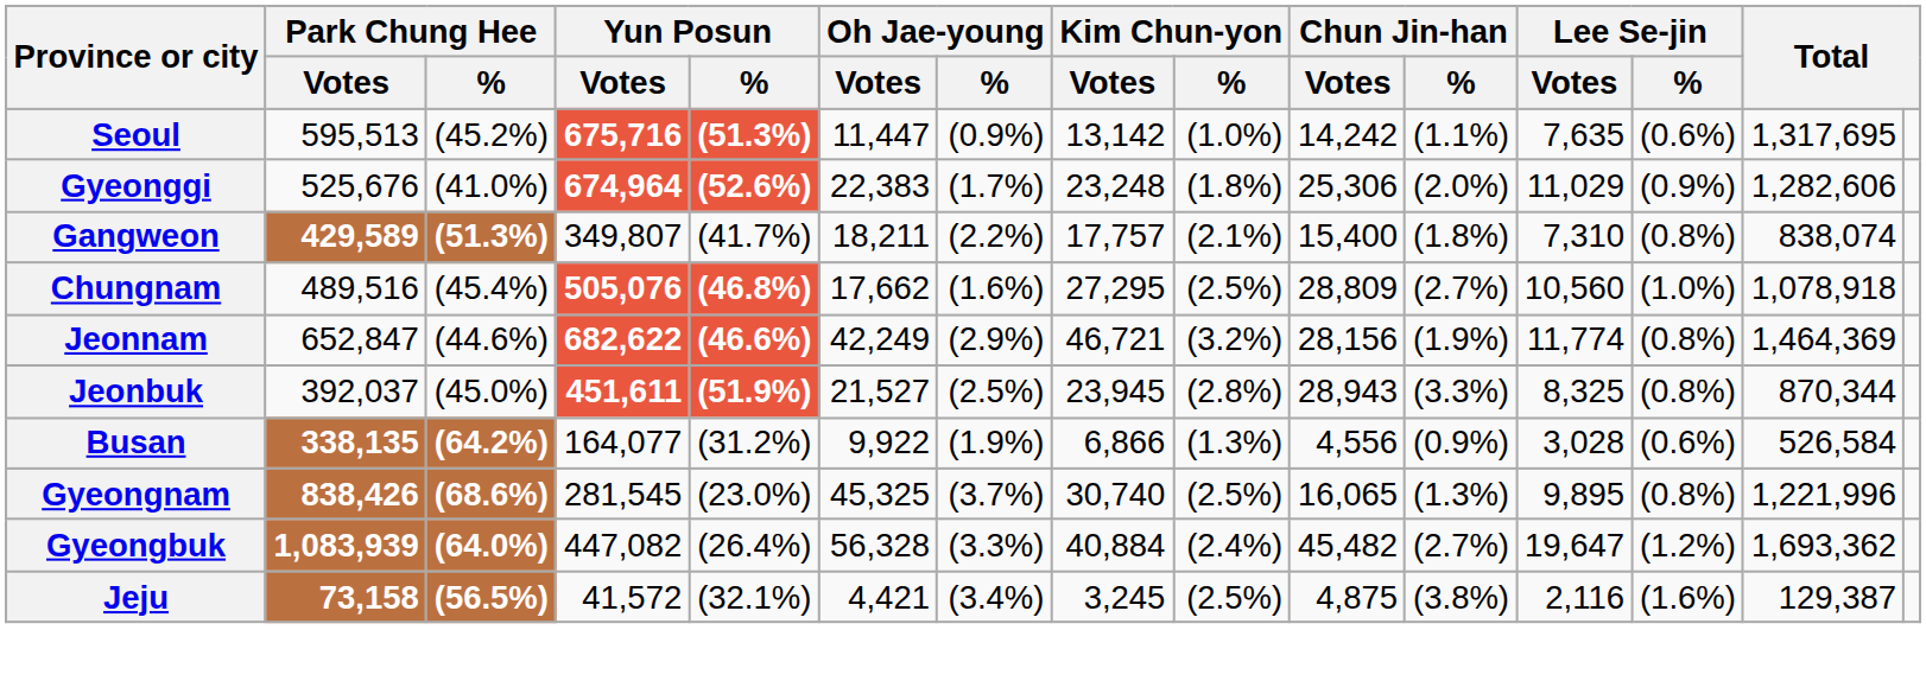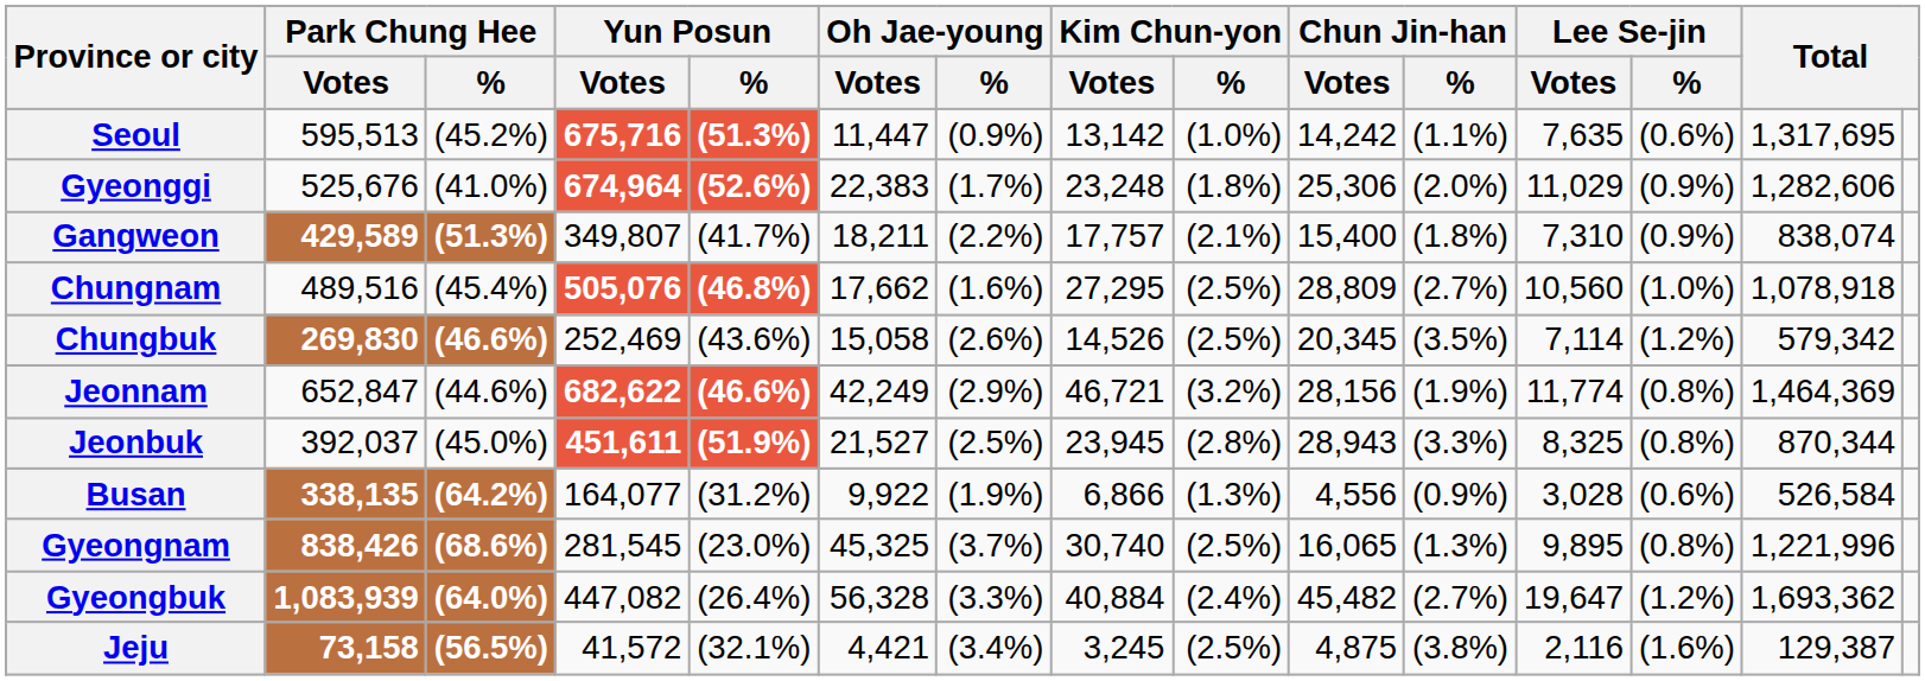Gangweon | Lee Se-jin / %: (0.8%) -> (0.9%)
+ row: Chungbuk | 269,830 | (46.6%) | 252,469 | (43.6%) | 15,058 | (2.6%) | 14,526 | (2.5%) | 20,345 | (3.5%) | 7,114 | (1.2%) | 579,342
